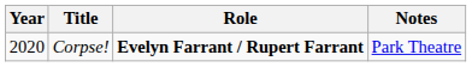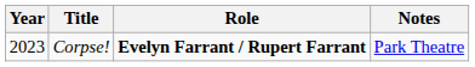Corpse! | Year: 2020 -> 2023
